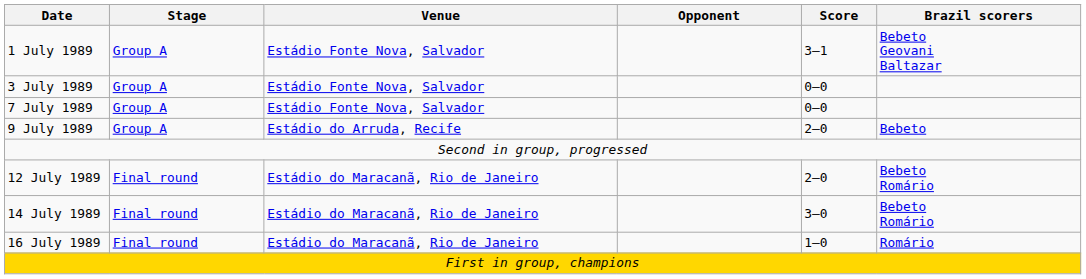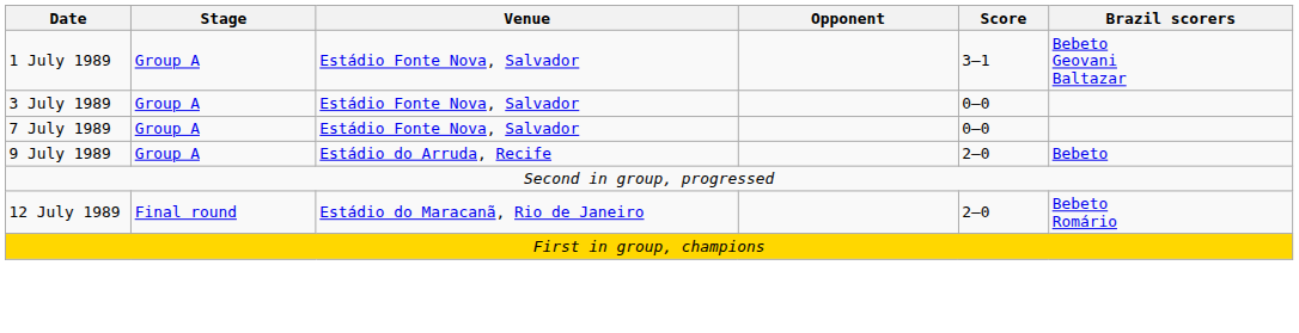- row: 14 July 1989 | Final round | Estádio do Maracanã, Rio de Janeiro | 3–0 | Bebeto Romário
- row: 16 July 1989 | Final round | Estádio do Maracanã, Rio de Janeiro | 1–0 | Romário
